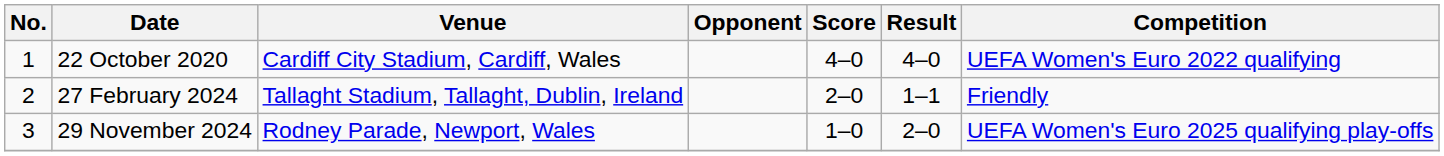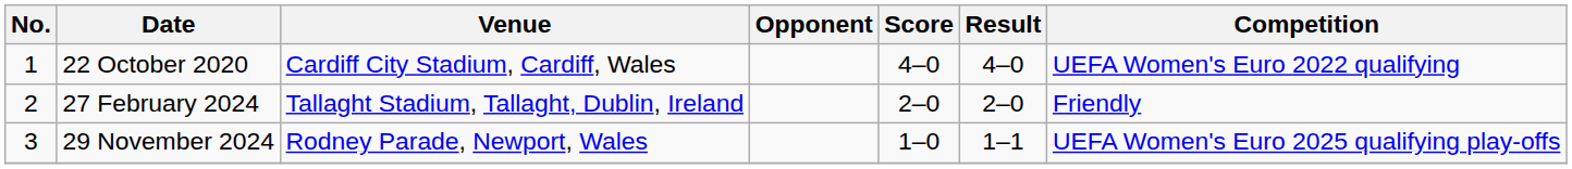27 February 2024 | Result: 1–1 -> 2–0
29 November 2024 | Result: 2–0 -> 1–1
